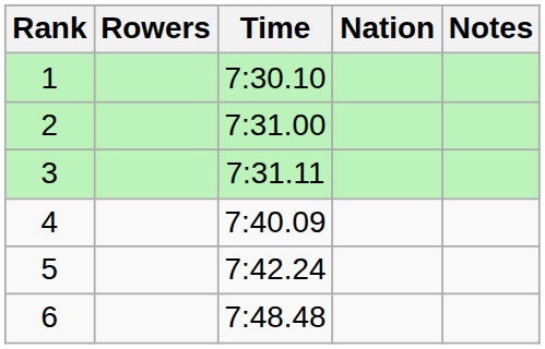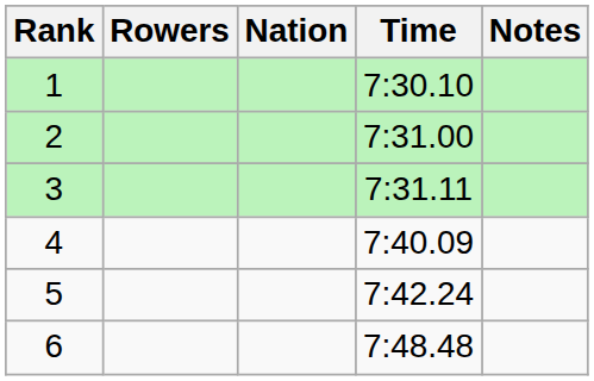columns swapped: Nation <-> Time
